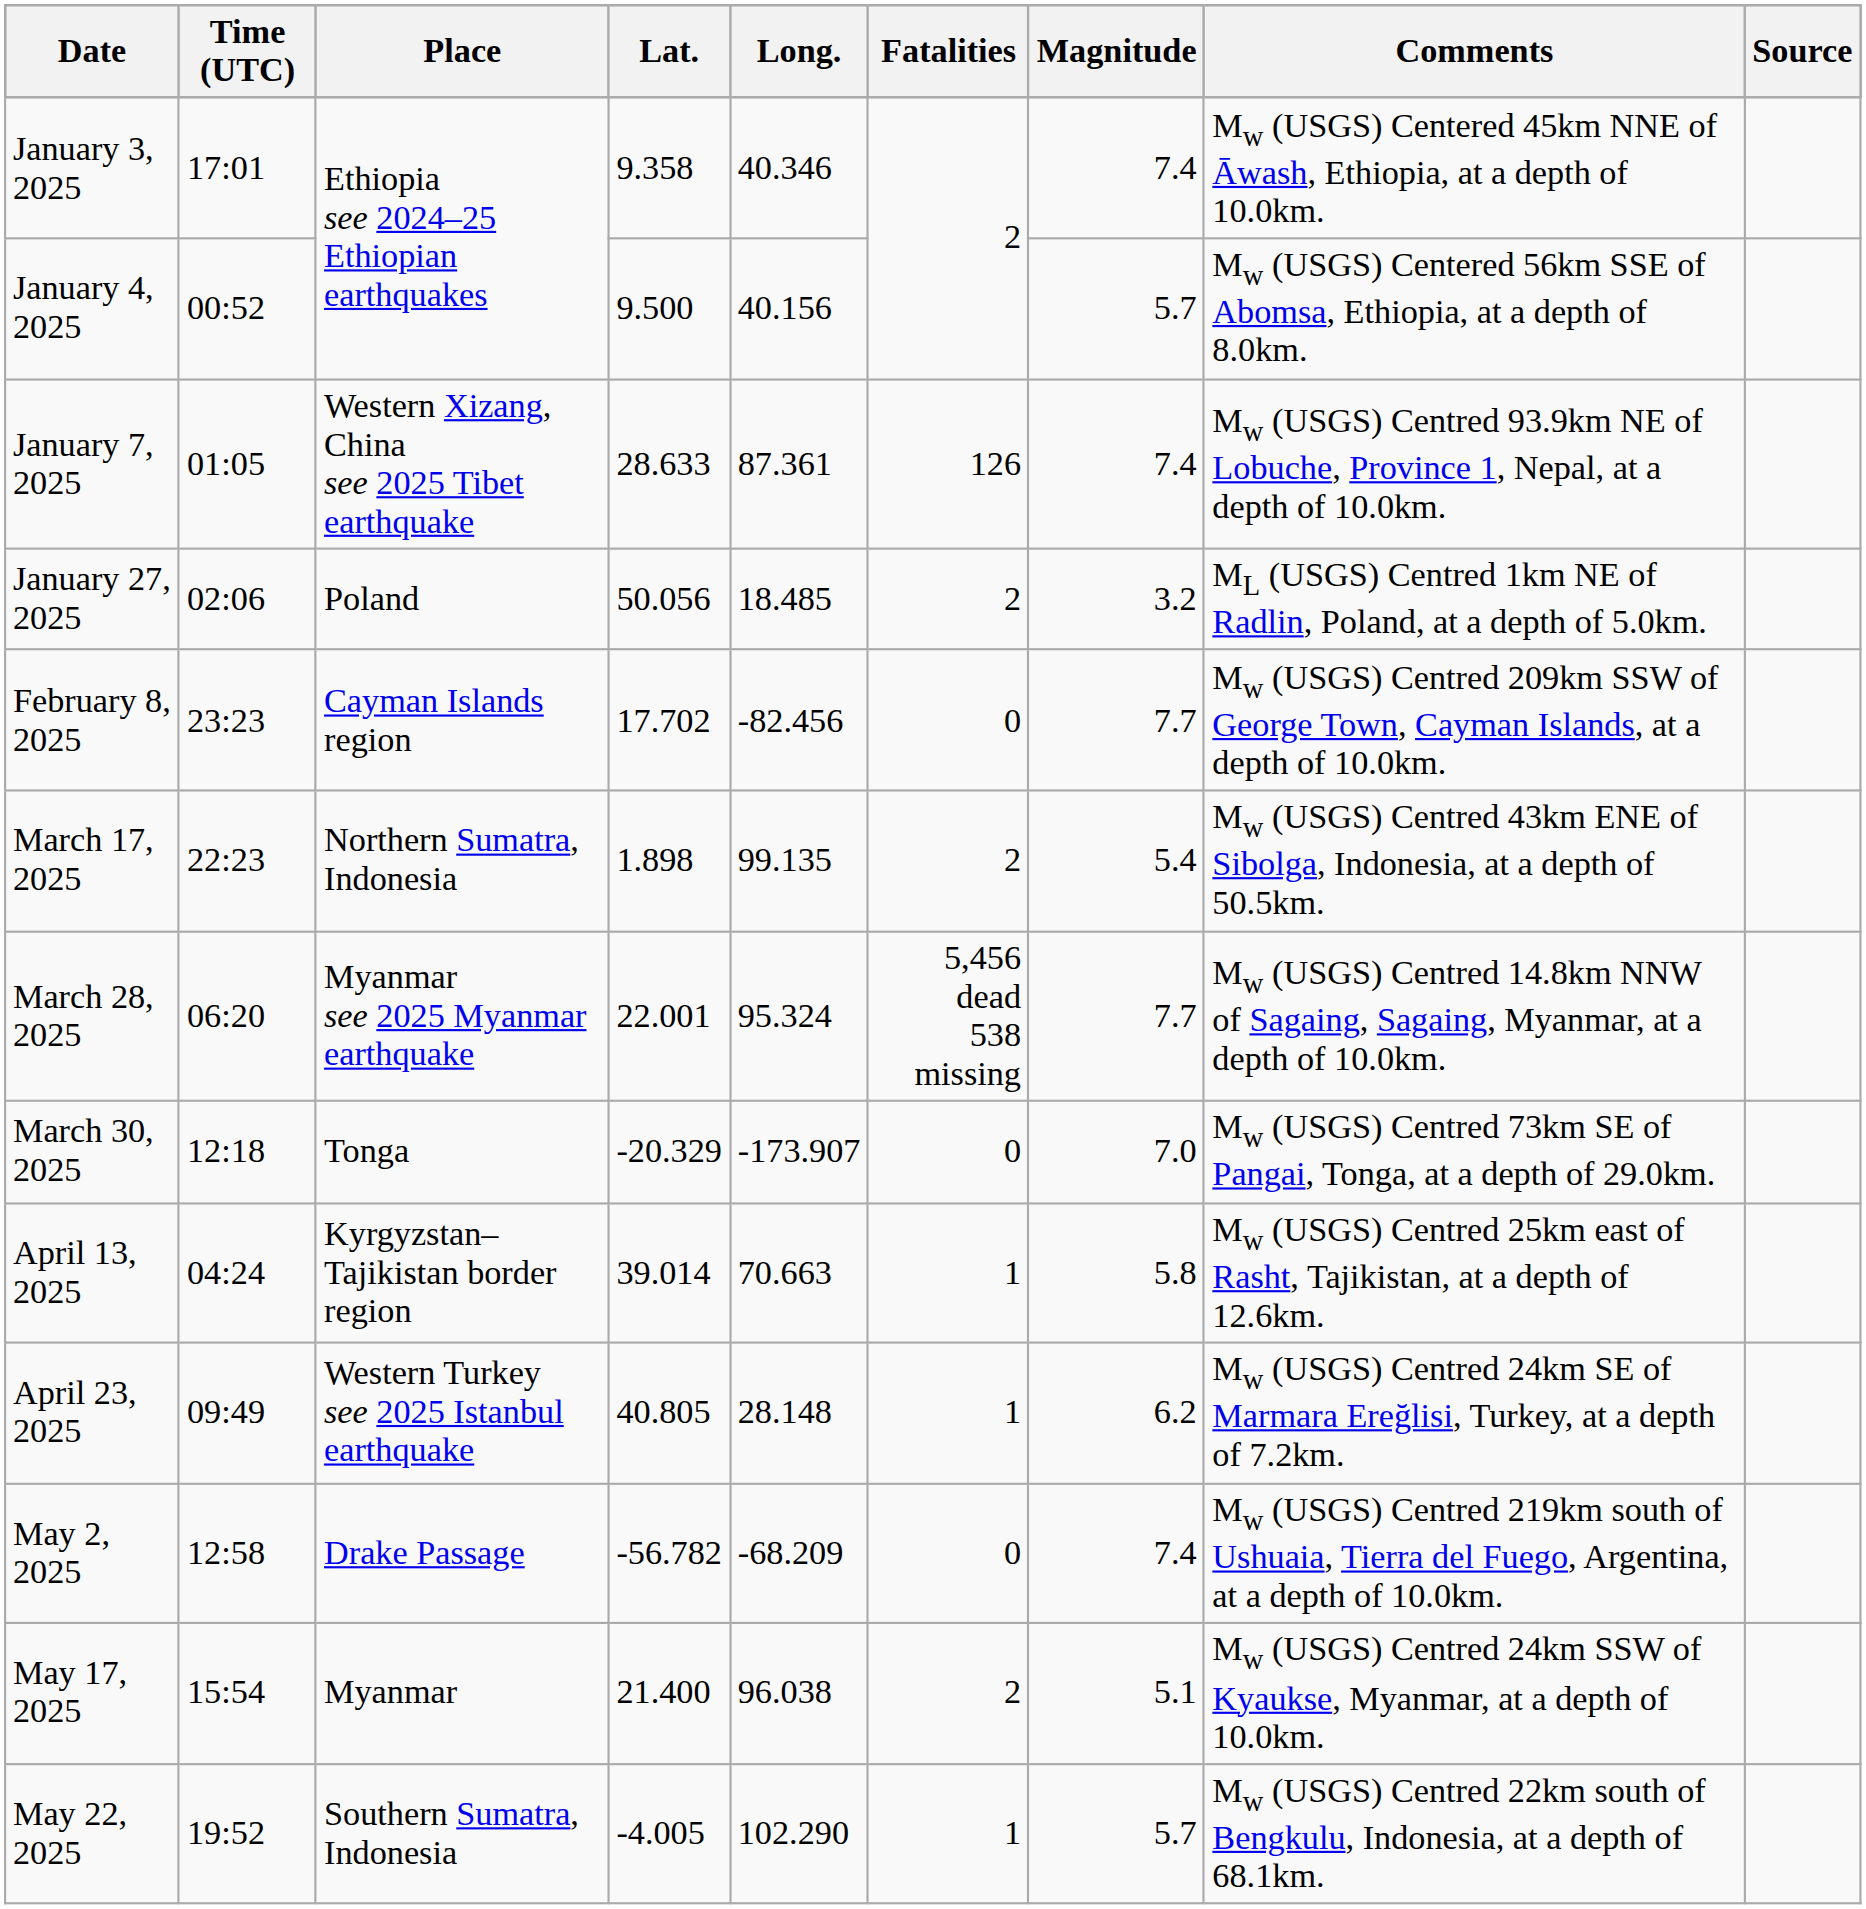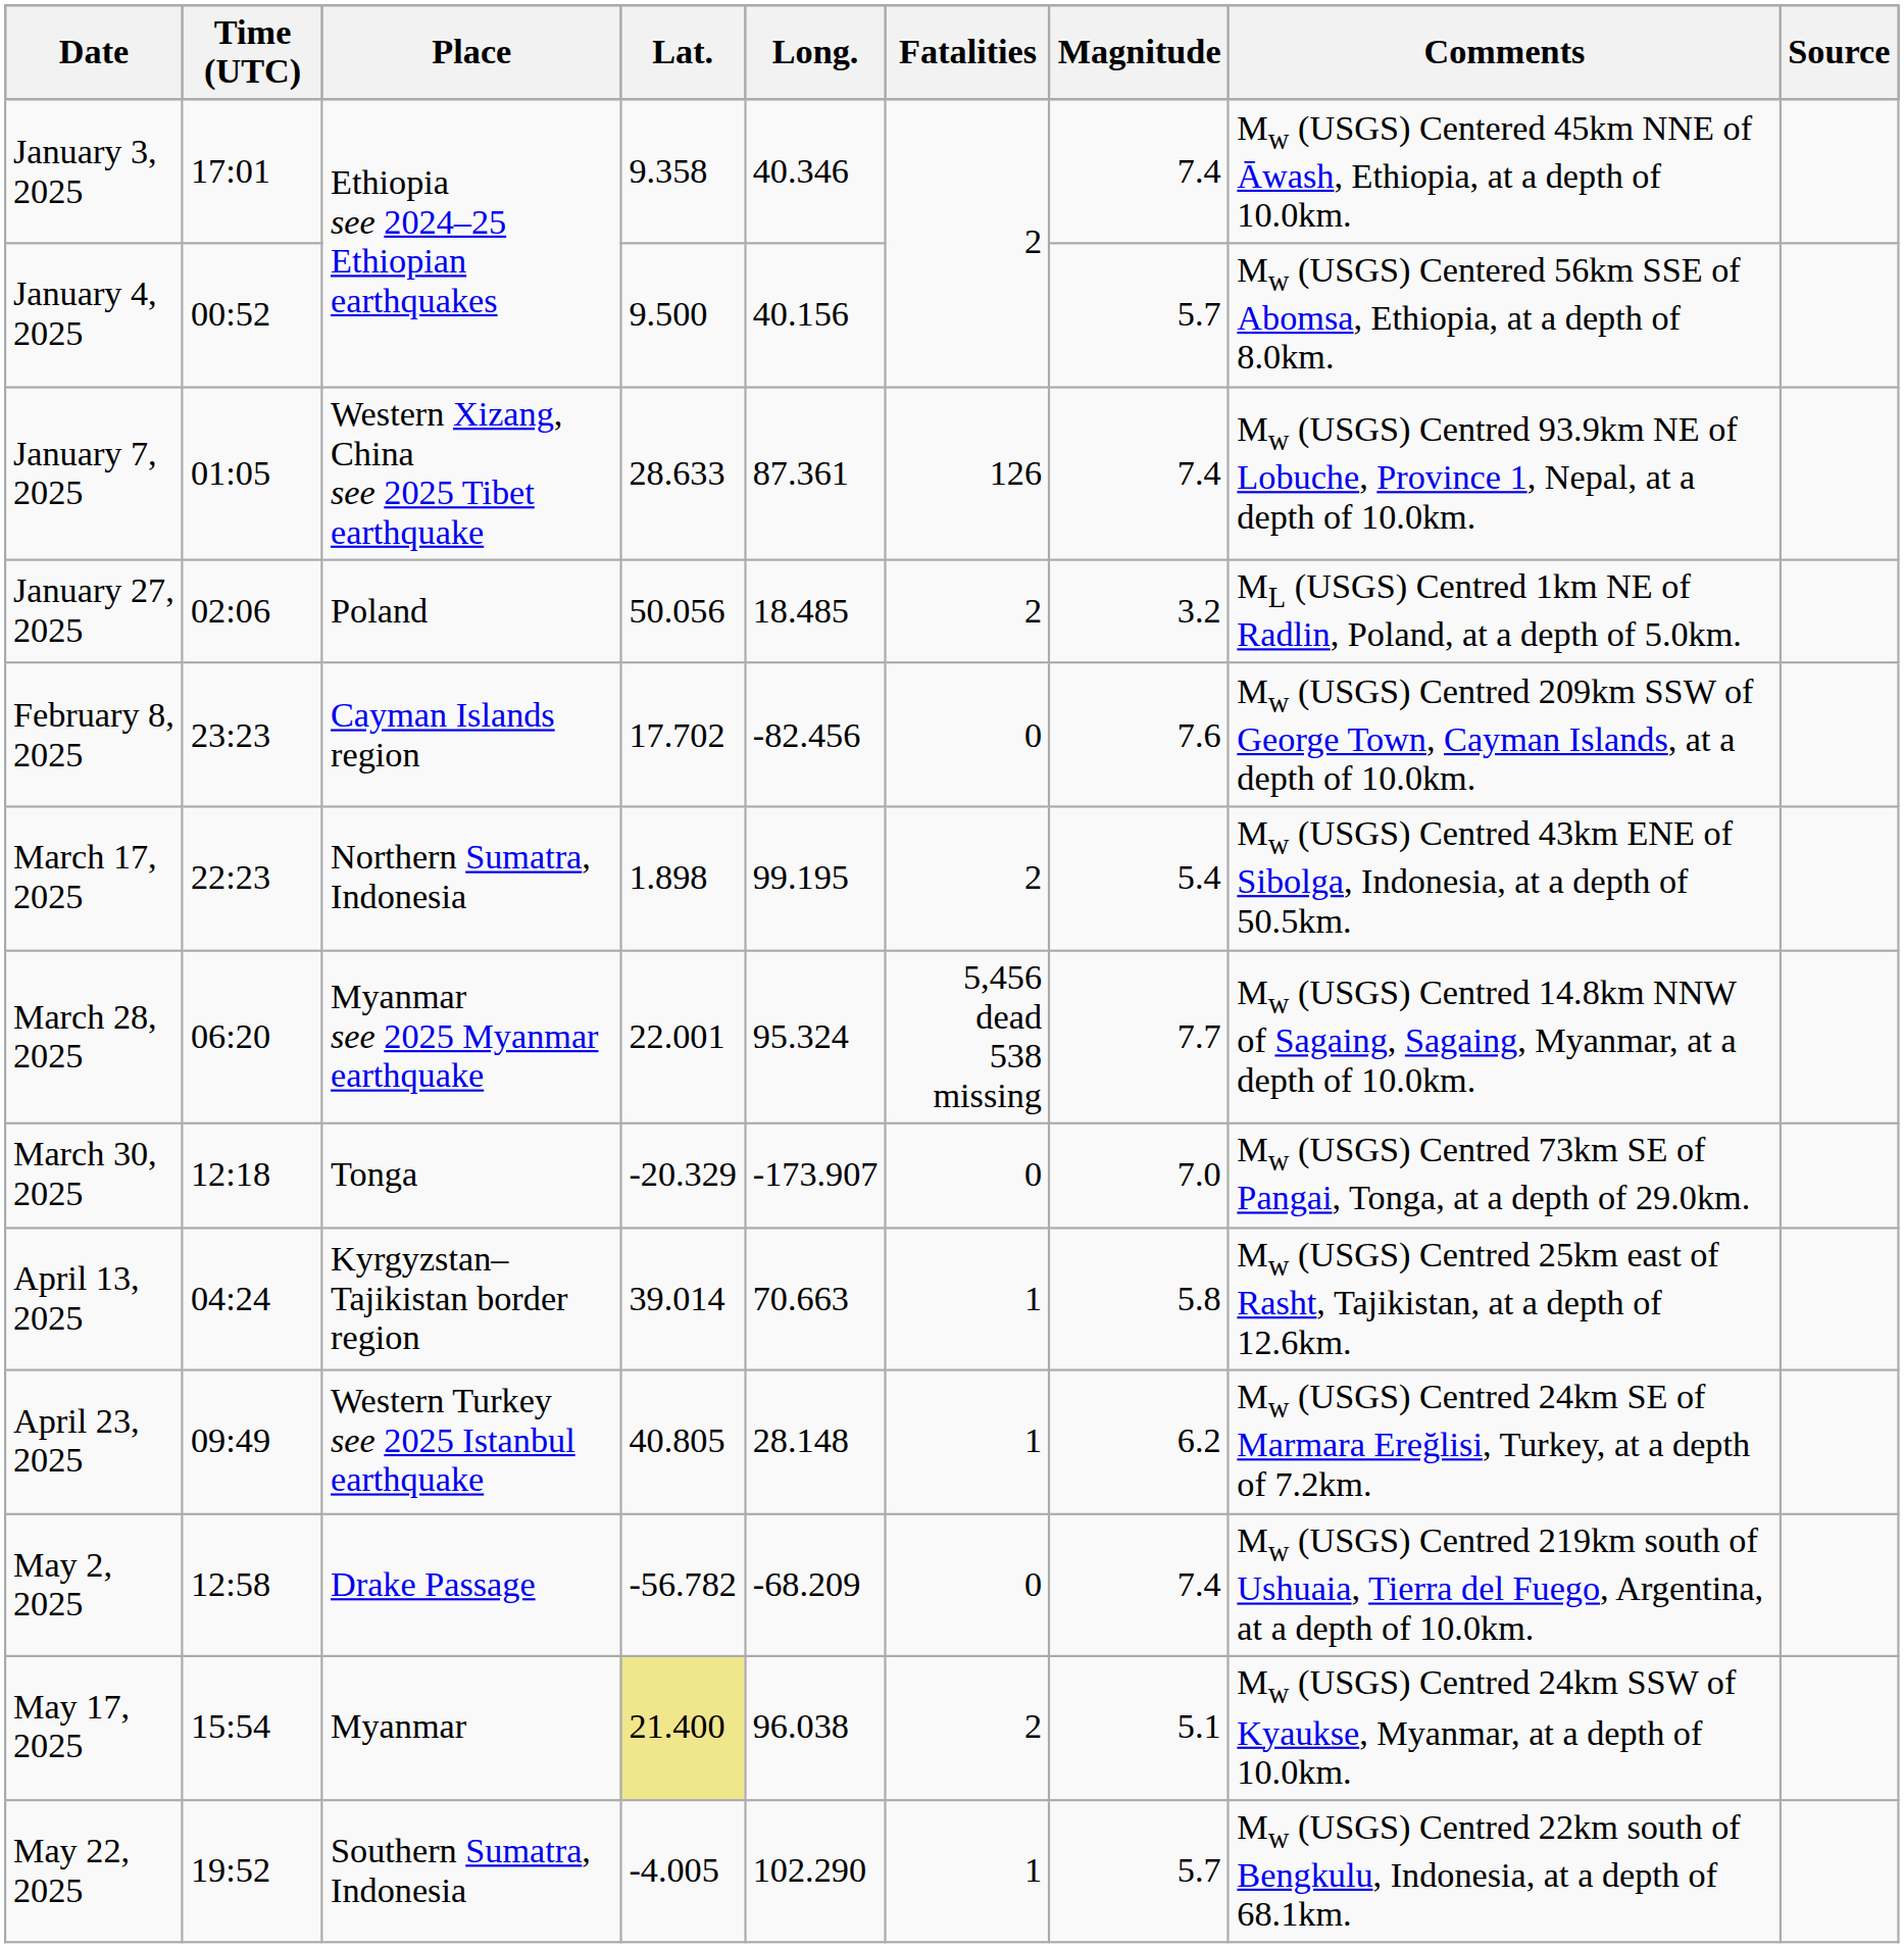February 8, 2025 | Magnitude: 7.7 -> 7.6
March 17, 2025 | Long.: 99.135 -> 99.195
May 17, 2025 | Lat.: no background -> khaki background
